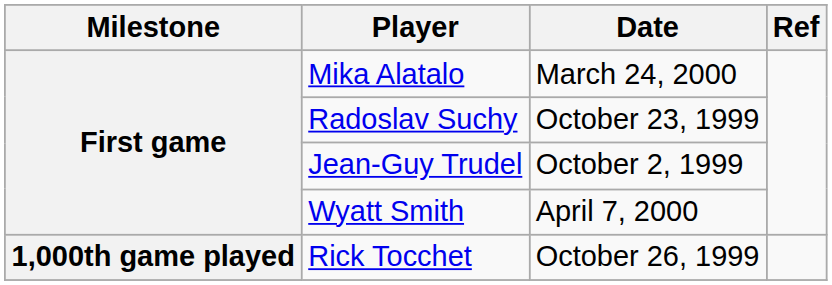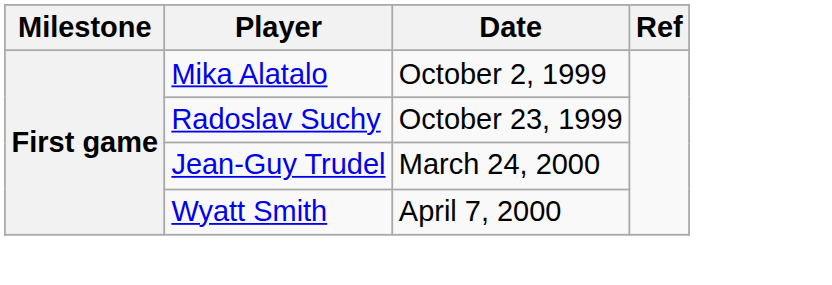Mika Alatalo | Date: March 24, 2000 -> October 2, 1999
Jean-Guy Trudel | Date: October 2, 1999 -> March 24, 2000
- row: 1,000th game played | Rick Tocchet | October 26, 1999
